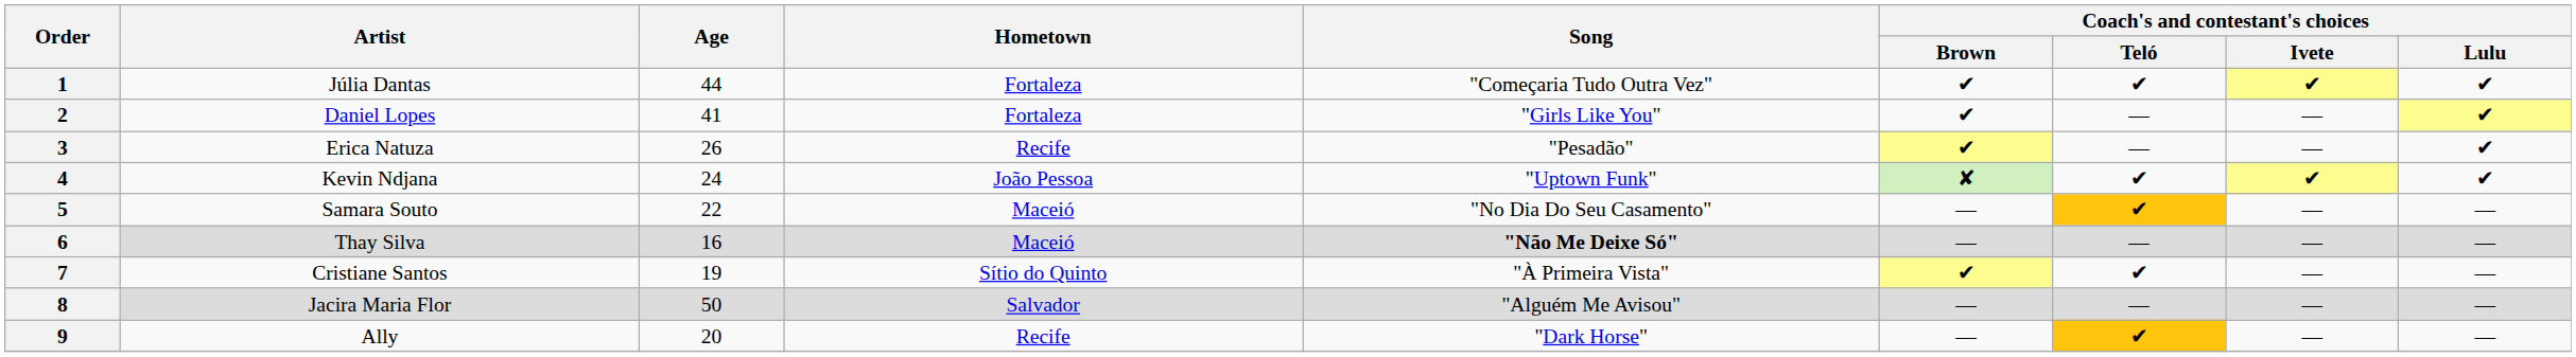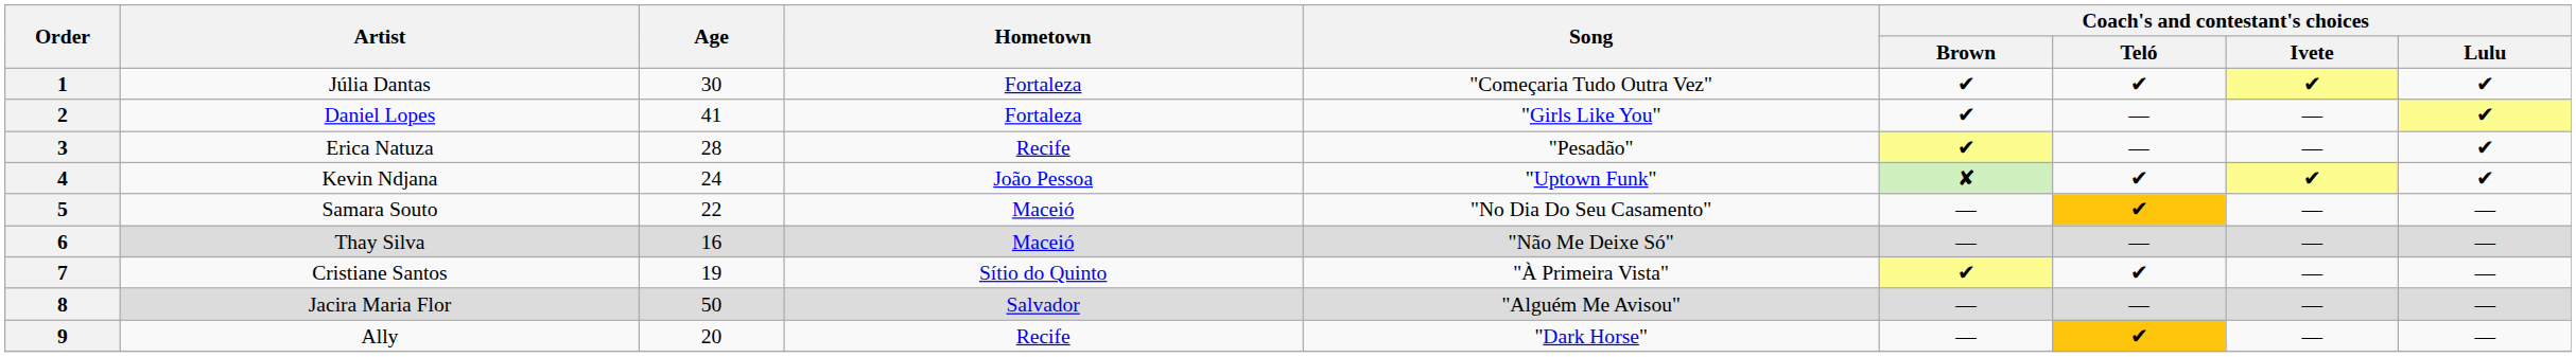1 | Age: 44 -> 30
3 | Age: 26 -> 28
6 | Song: bold -> normal
